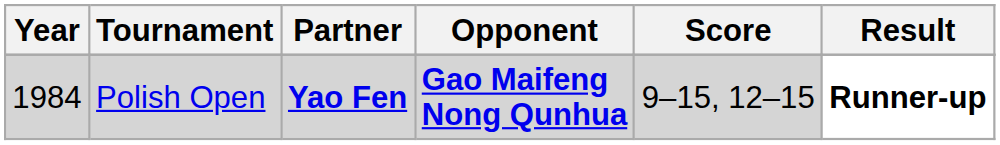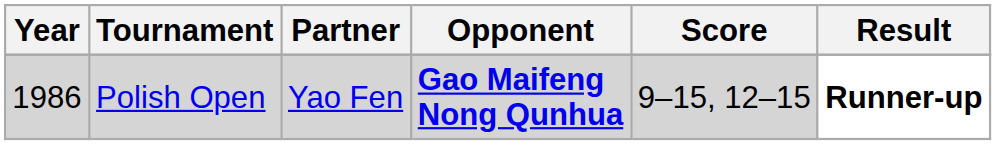Polish Open | Year: 1984 -> 1986
Polish Open | Partner: bold -> normal
